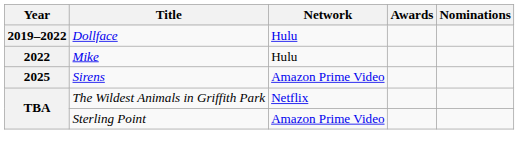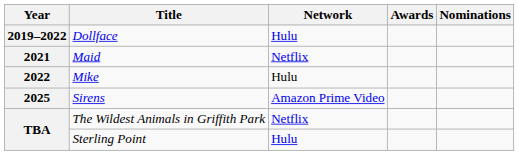+ row: 2021 | Maid | Netflix
Sterling Point | Network: Amazon Prime Video -> Hulu
